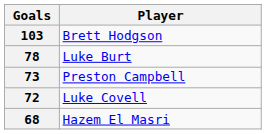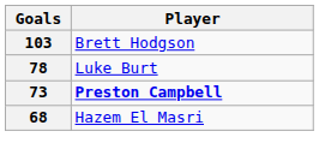73 | Player: normal -> bold
- row: 72 | Luke Covell
